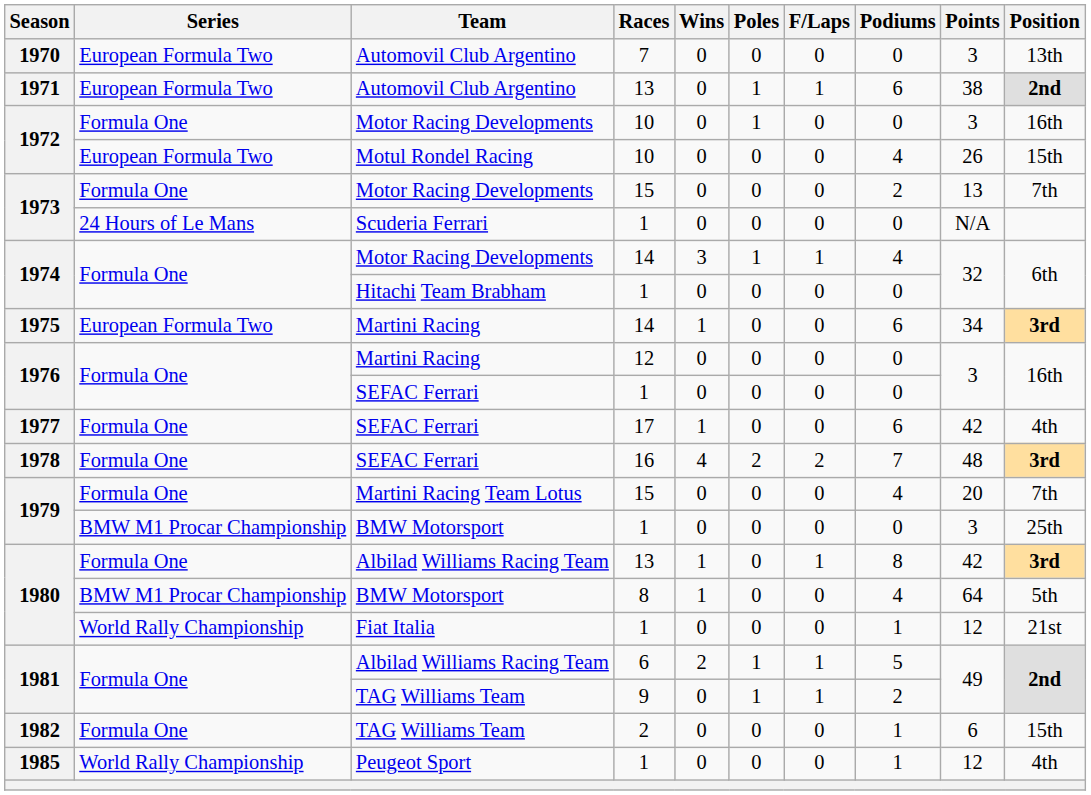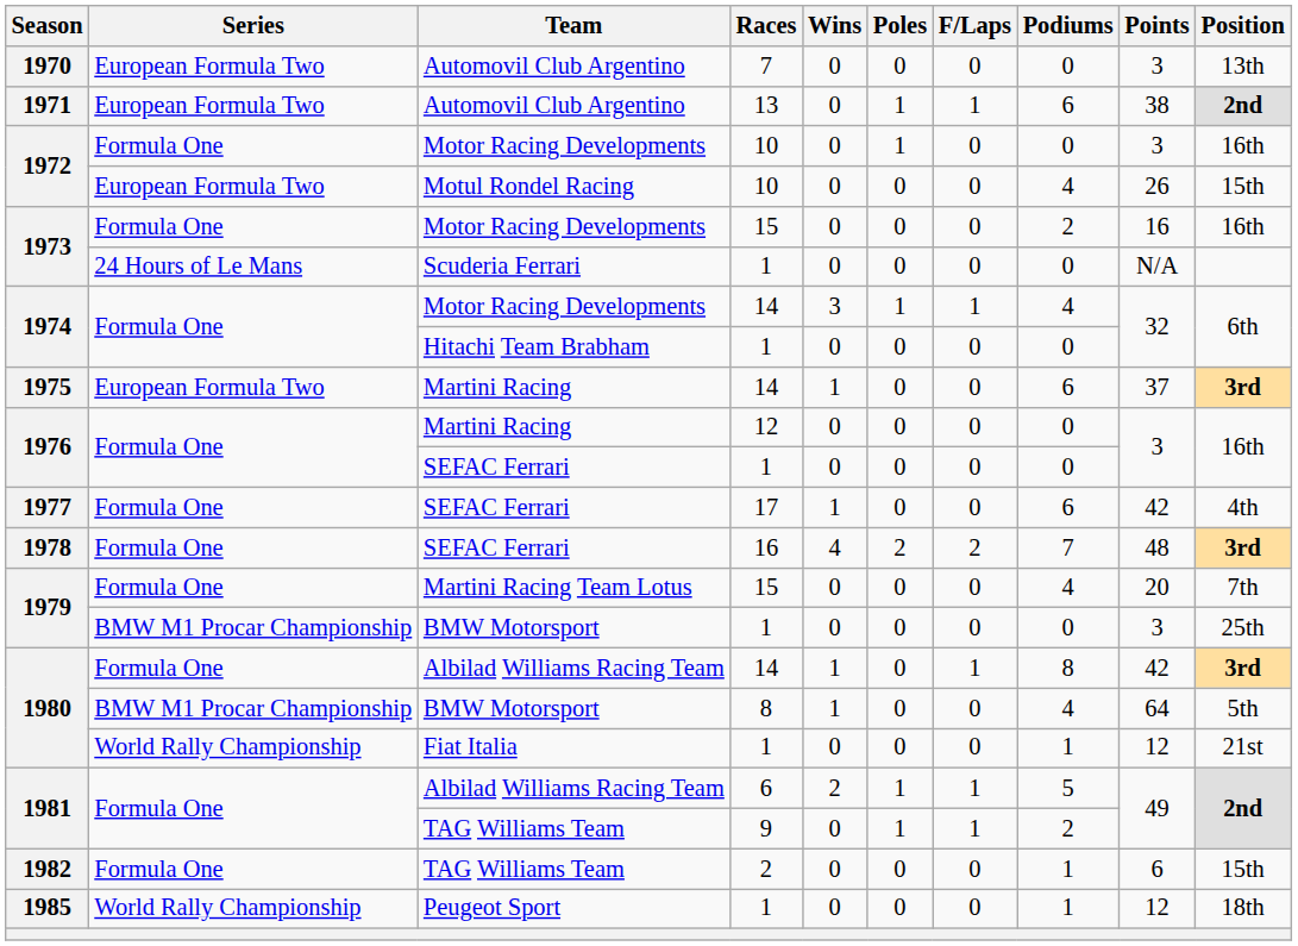1973 / Motor Racing Developments | Points: 13 -> 16
1973 / Motor Racing Developments | Position: 7th -> 16th
1975 | Points: 34 -> 37
1980 / Albilad Williams Racing Team | Races: 13 -> 14
1985 | Position: 4th -> 18th
